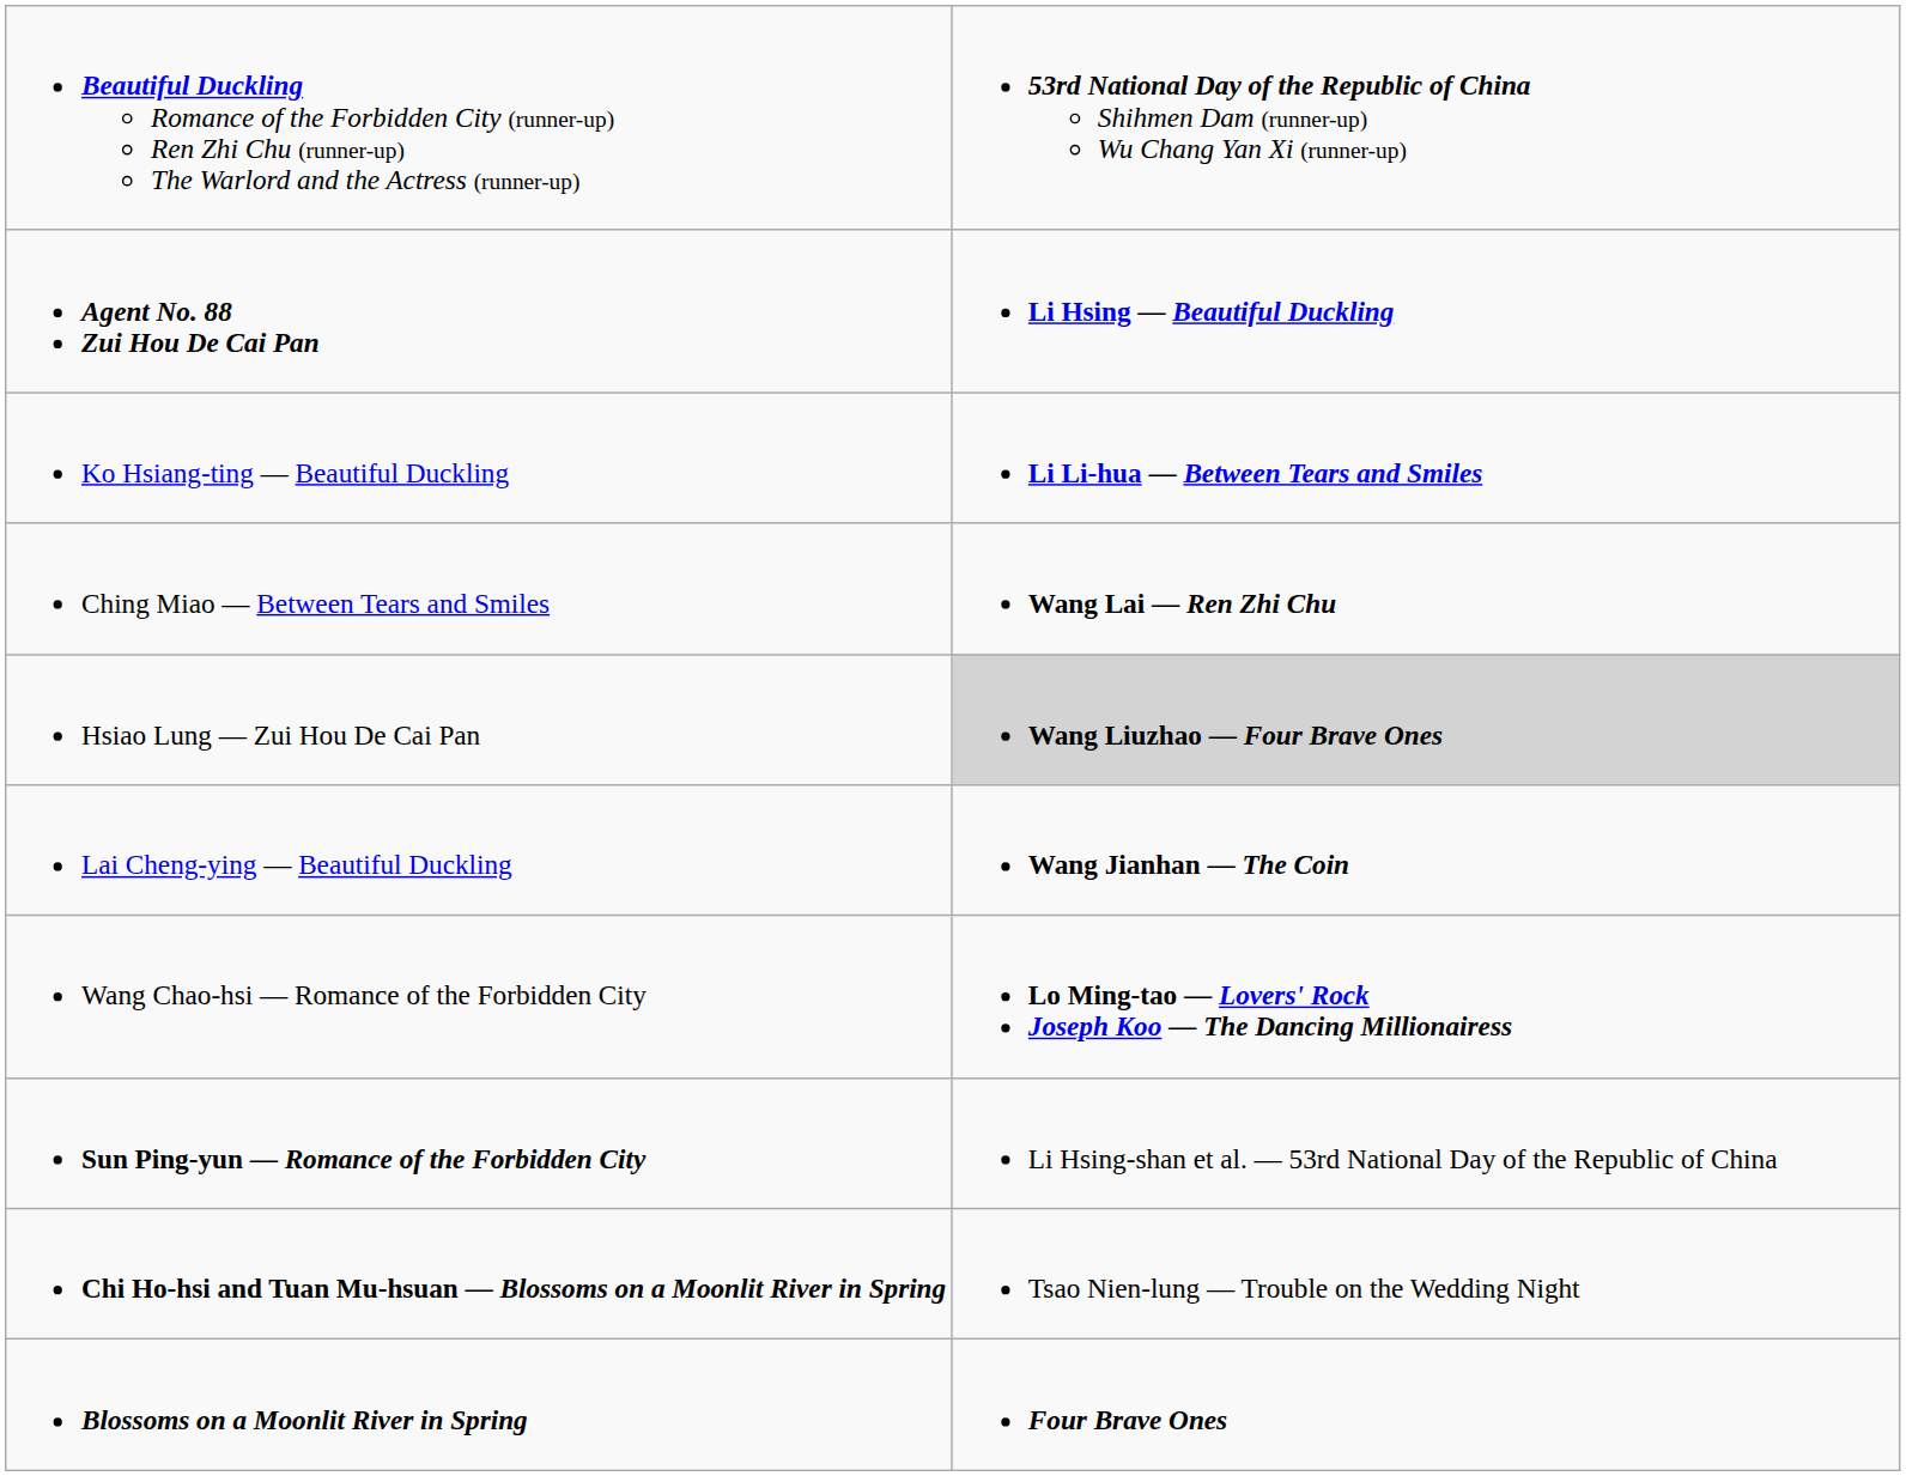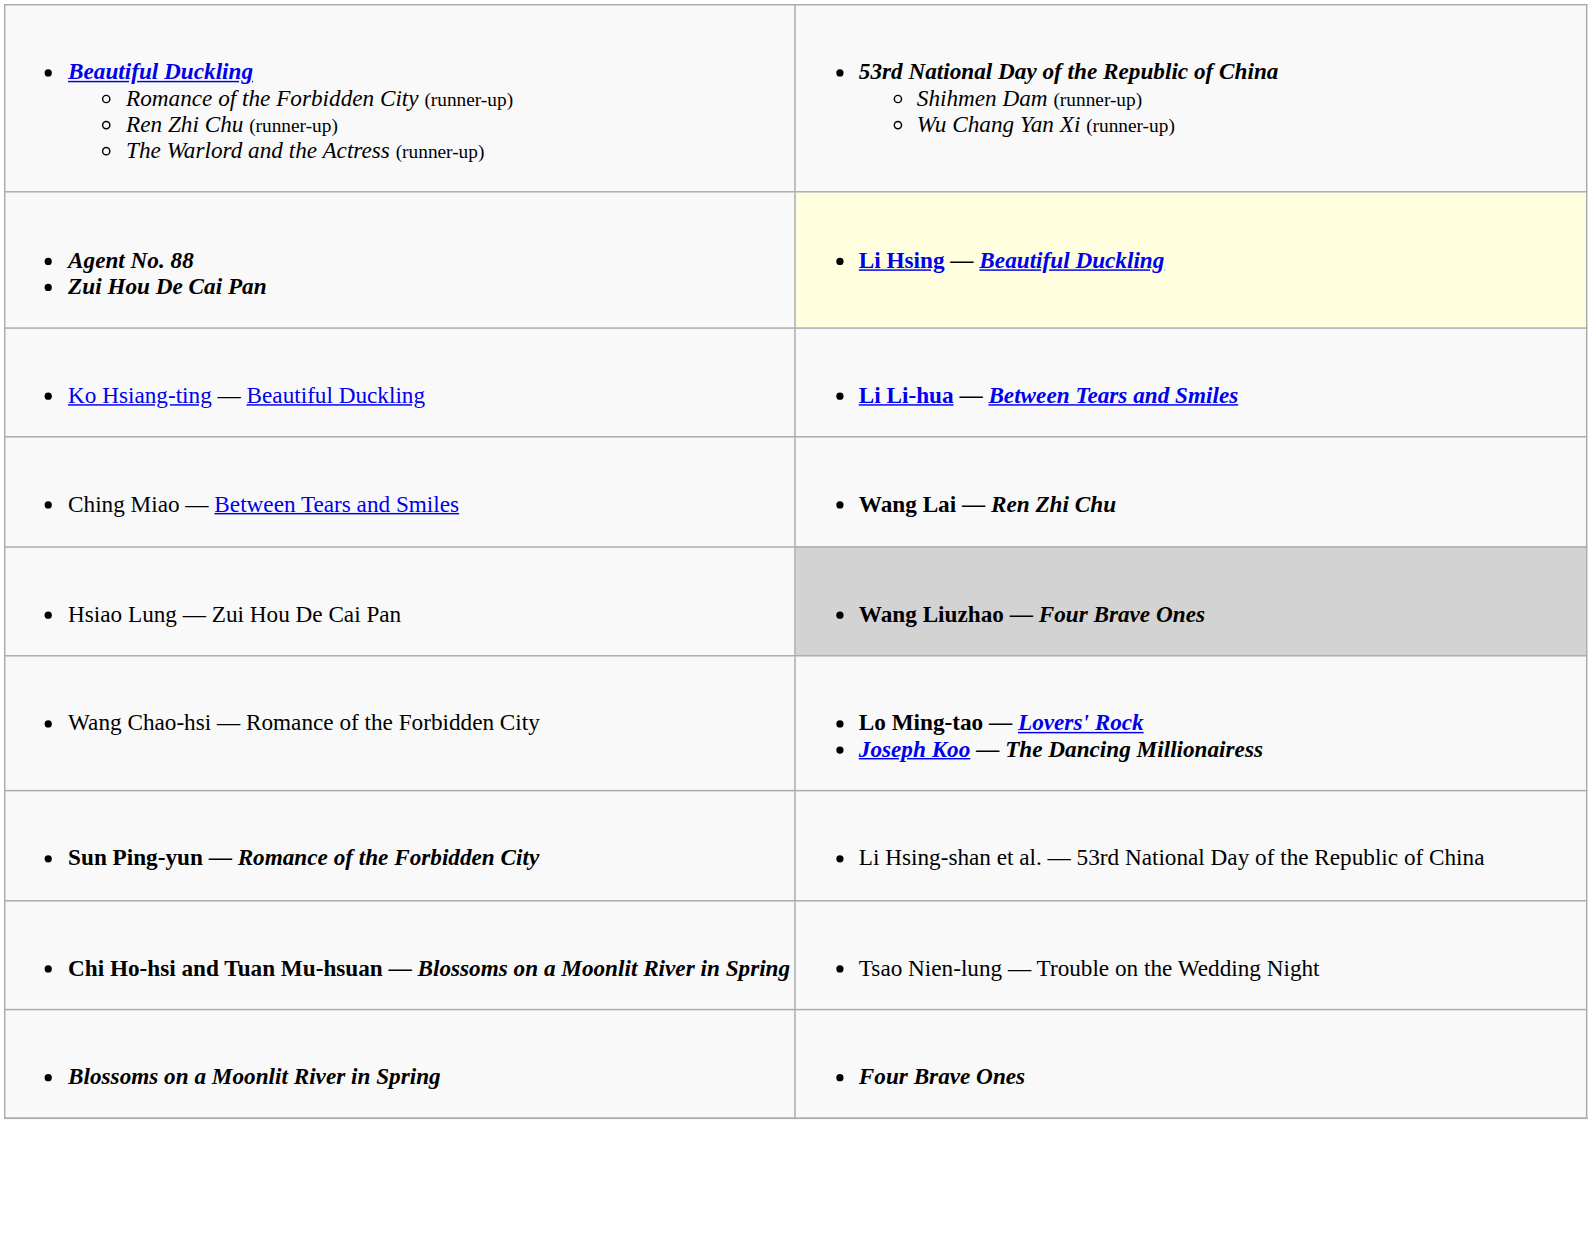Agent No. 88 Zui Hou De Cai Pan | column 2: no background -> lightyellow background
- row: Lai Cheng-ying — Beautiful Duckling | Wang Jianhan — The Coin
